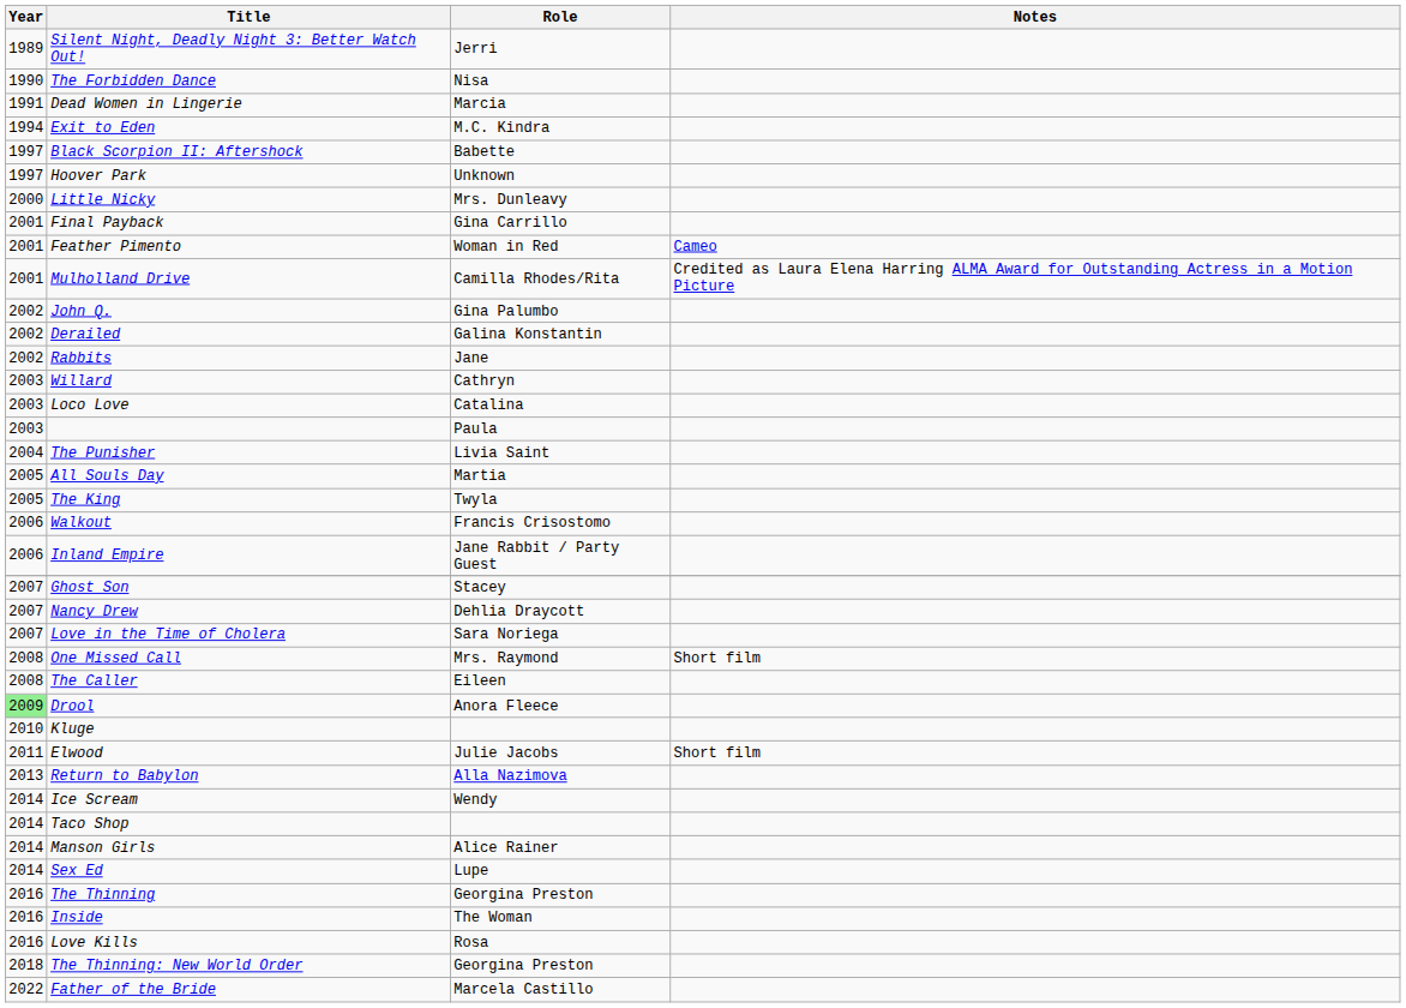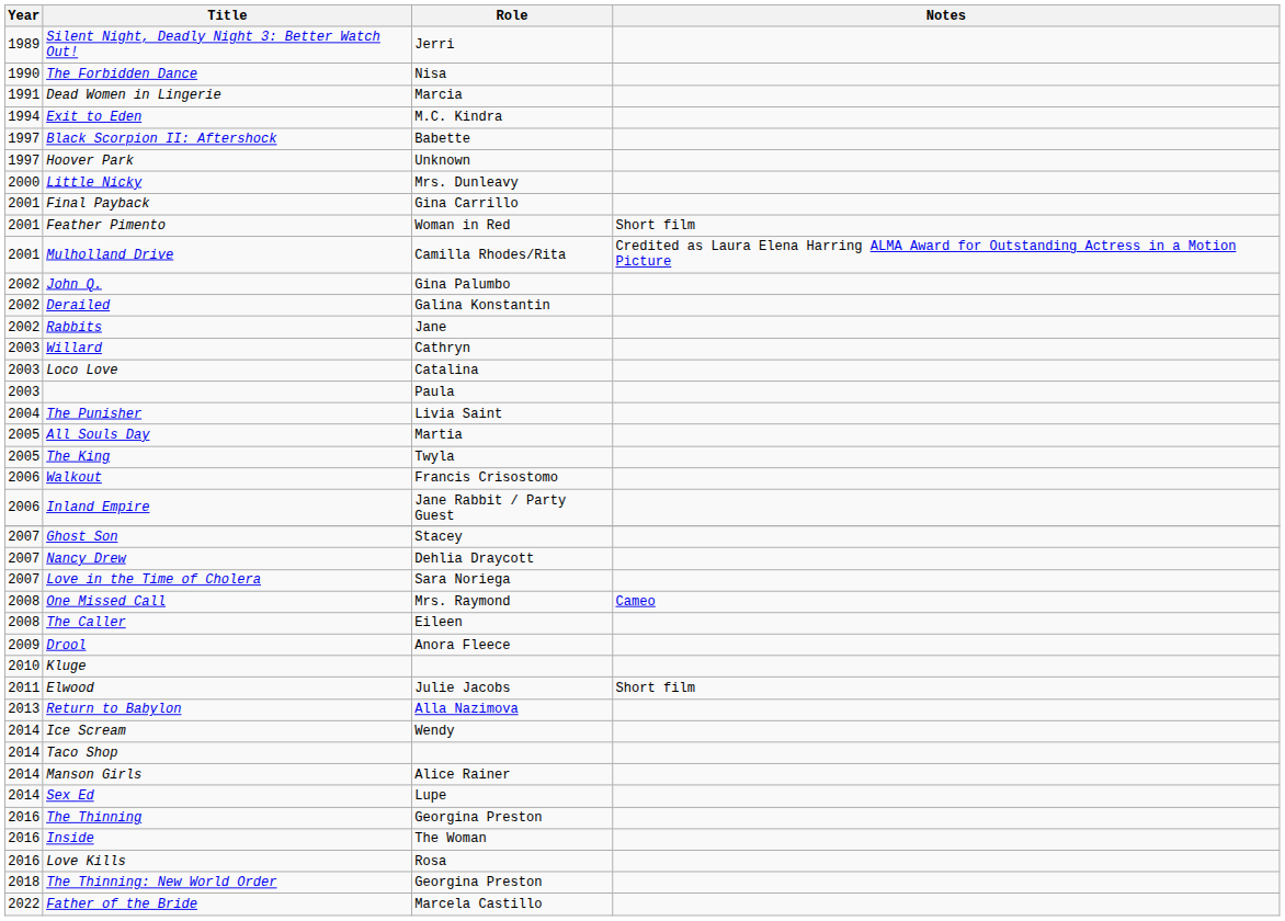Feather Pimento | Notes: Cameo -> Short film
One Missed Call | Notes: Short film -> Cameo
Drool | Year: lightgreen background -> no background
